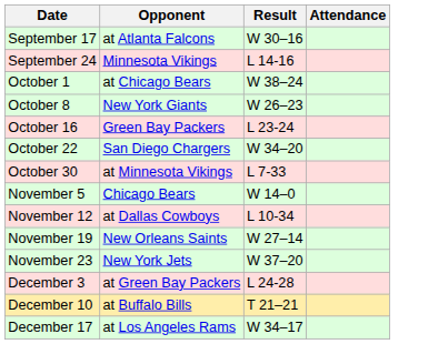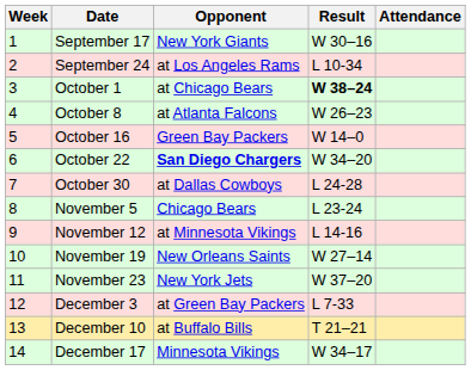+ column: Week | 1 | 2 | 3 | 4 | 5 | 6 | 7 | 8 | 9 | 10 | 11 | 12 | 13 | 14
September 17 | Opponent: at Atlanta Falcons -> New York Giants
September 24 | Opponent: Minnesota Vikings -> at Los Angeles Rams
September 24 | Result: L 14-16 -> L 10-34
October 1 | Result: normal -> bold
October 8 | Opponent: New York Giants -> at Atlanta Falcons
October 16 | Result: L 23-24 -> W 14–0
October 22 | Opponent: normal -> bold
October 30 | Opponent: at Minnesota Vikings -> at Dallas Cowboys
October 30 | Result: L 7-33 -> L 24-28
November 5 | Result: W 14–0 -> L 23-24
November 12 | Opponent: at Dallas Cowboys -> at Minnesota Vikings
November 12 | Result: L 10-34 -> L 14-16
December 3 | Result: L 24-28 -> L 7-33
December 17 | Opponent: at Los Angeles Rams -> Minnesota Vikings
